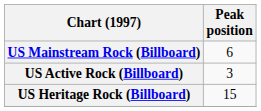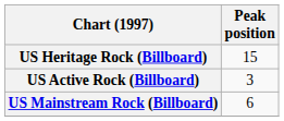rows swapped: US Mainstream Rock (Billboard) <-> US Heritage Rock (Billboard)
